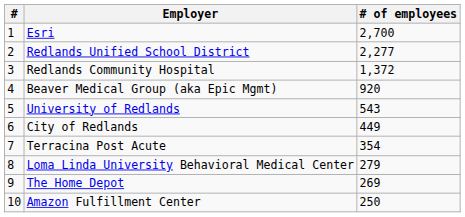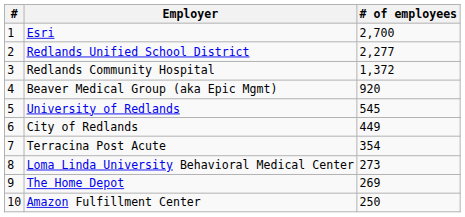University of Redlands | # of employees: 543 -> 545
Loma Linda University Behavioral Medical Center | # of employees: 279 -> 273
